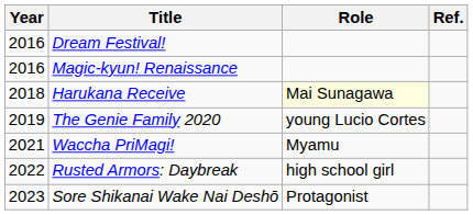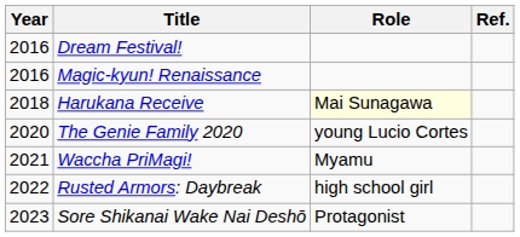The Genie Family 2020 | Year: 2019 -> 2020
